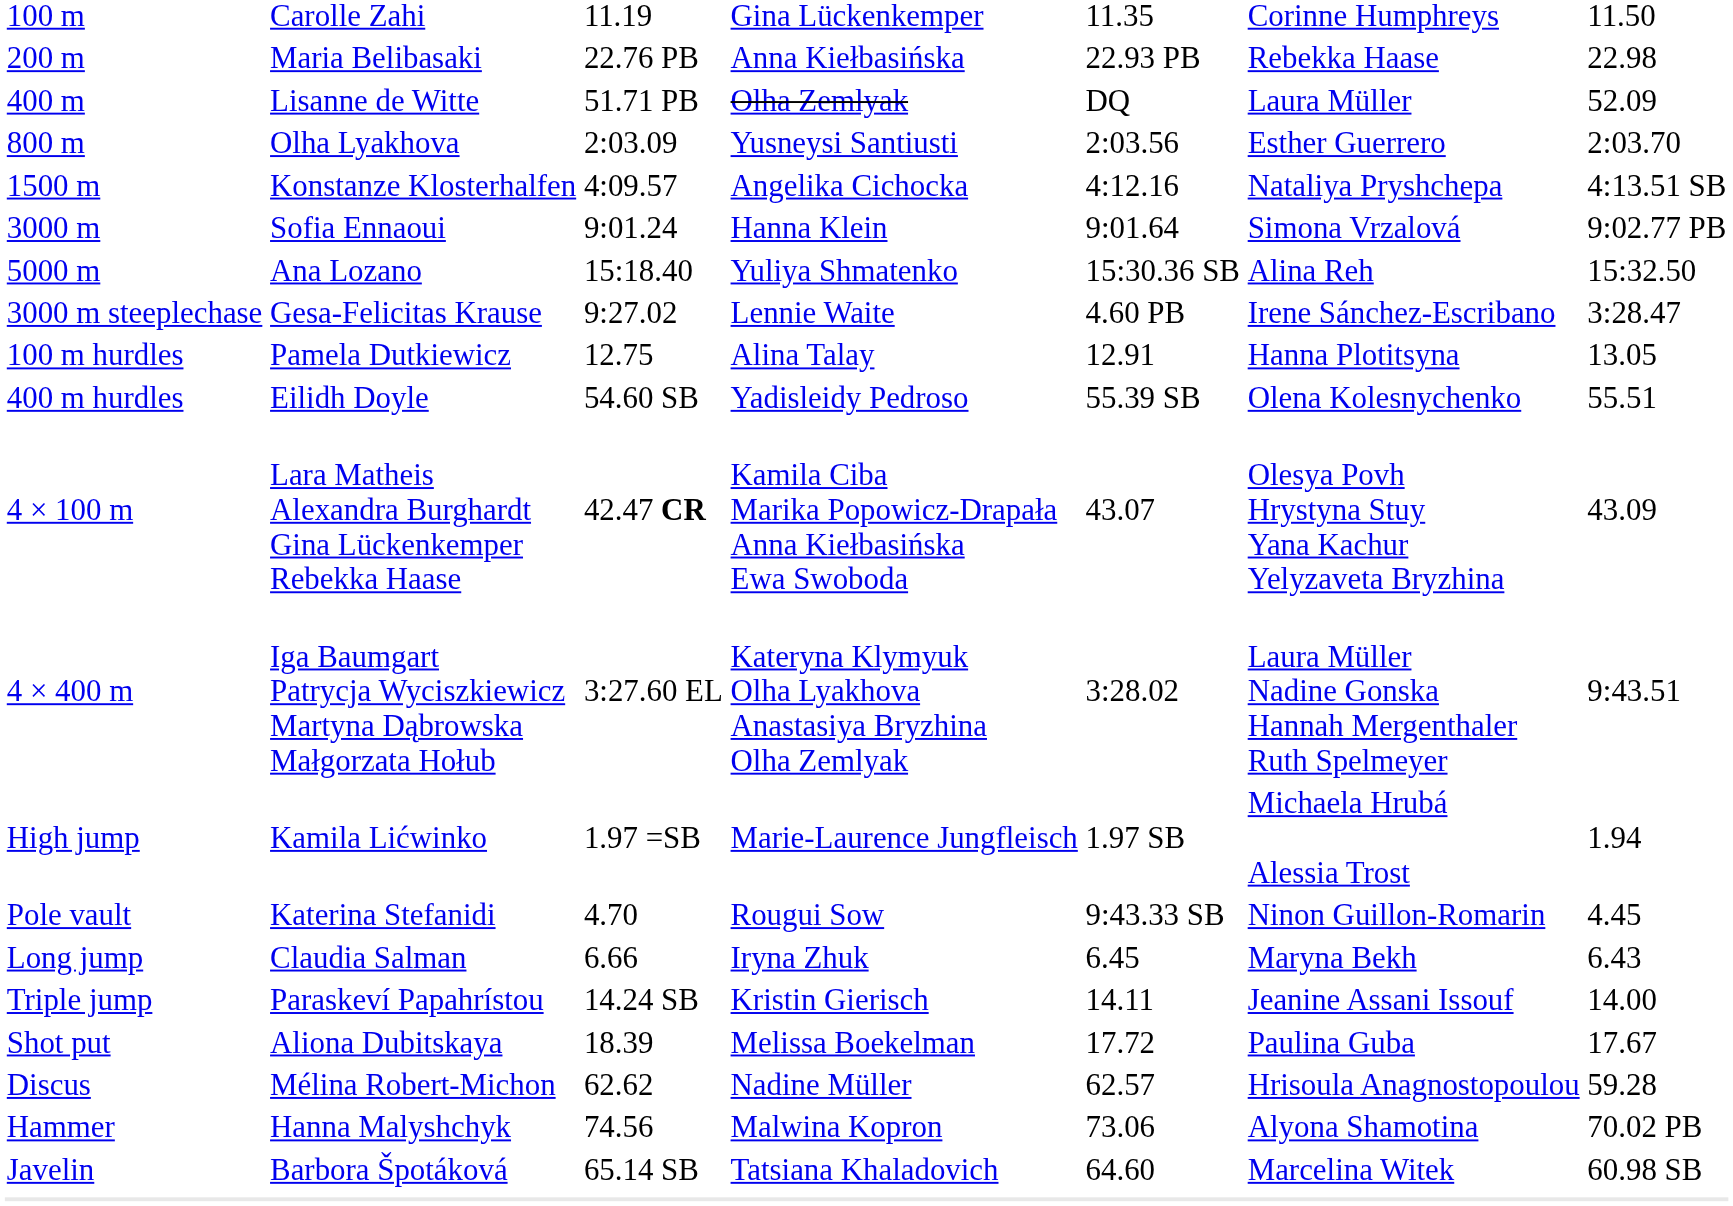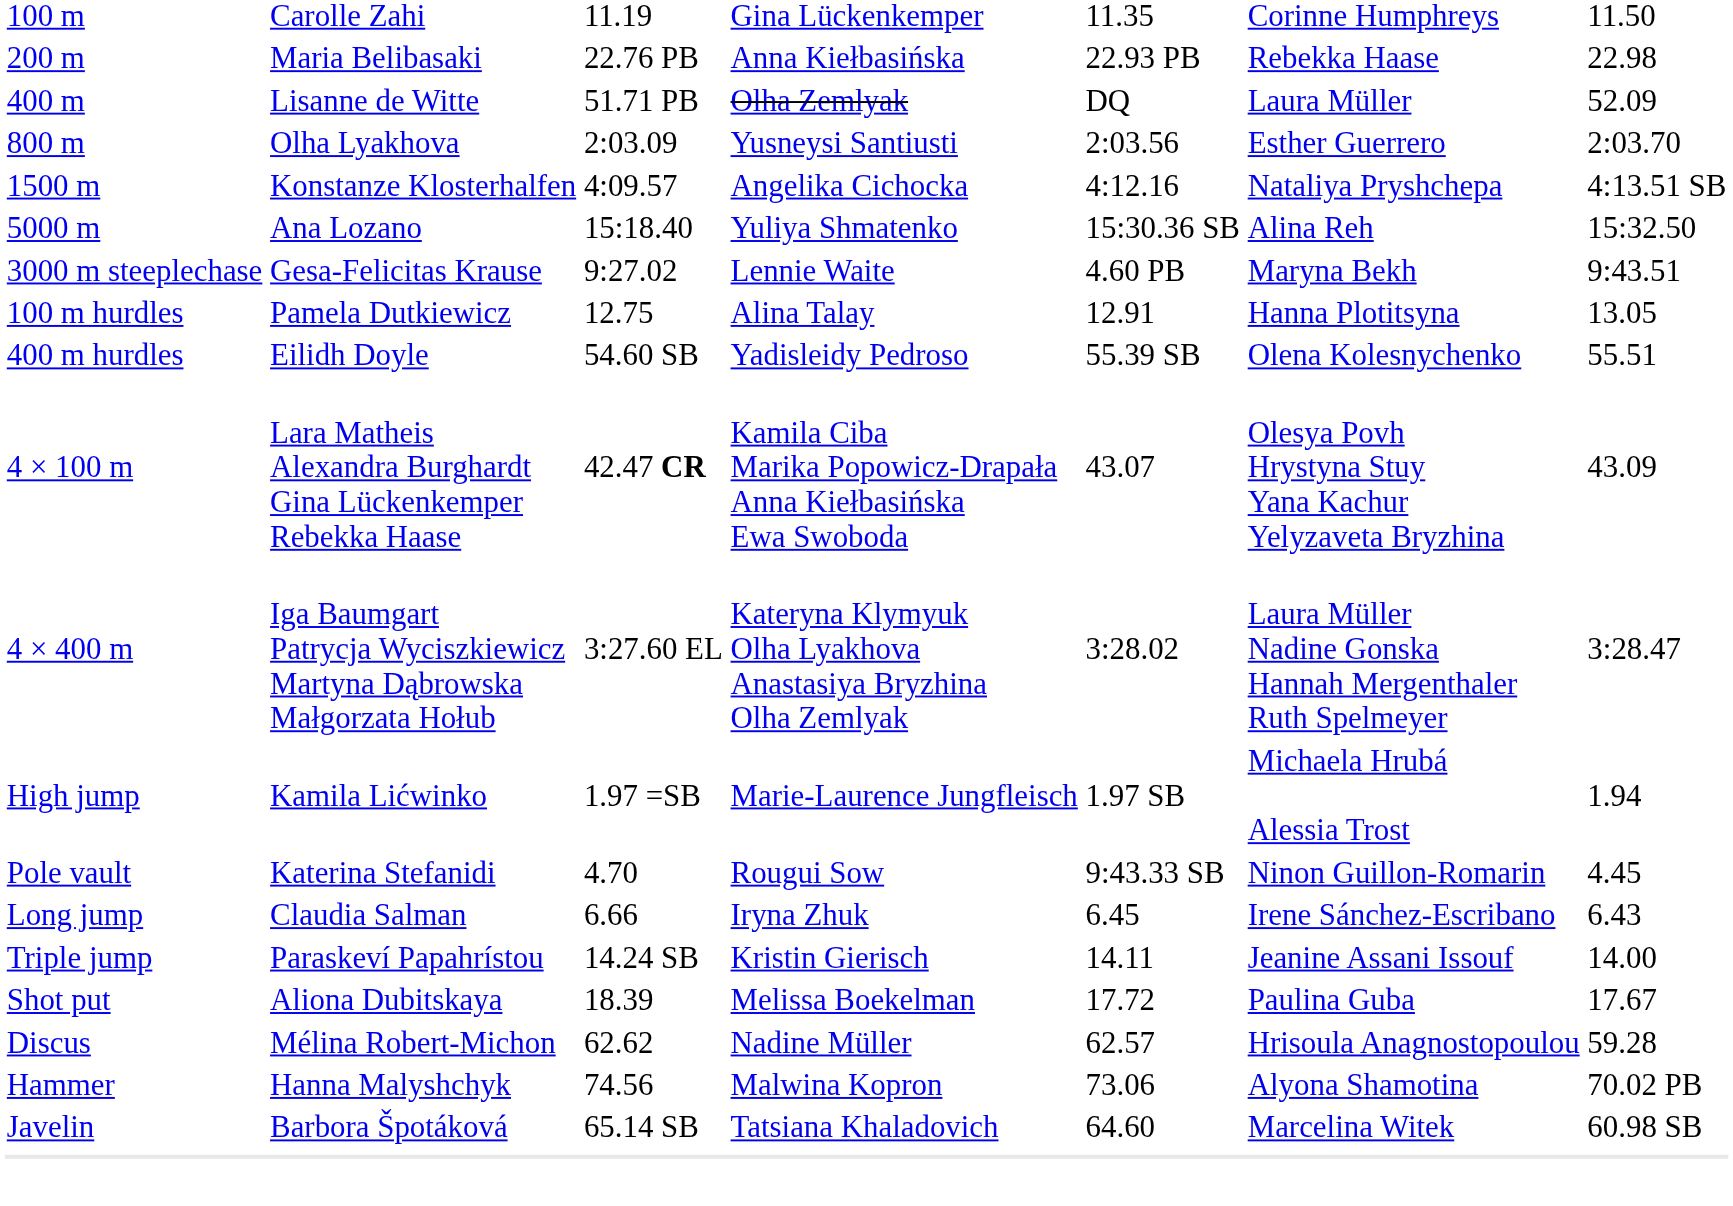- row: 3000 m | Sofia Ennaoui | 9:01.24 | Hanna Klein | 9:01.64 | Simona Vrzalová | 9:02.77 PB
3000 m steeplechase | column 6: Irene Sánchez-Escribano -> Maryna Bekh
3000 m steeplechase | column 7: 3:28.47 -> 9:43.51
4 × 400 m | column 7: 9:43.51 -> 3:28.47
Long jump | column 6: Maryna Bekh -> Irene Sánchez-Escribano
